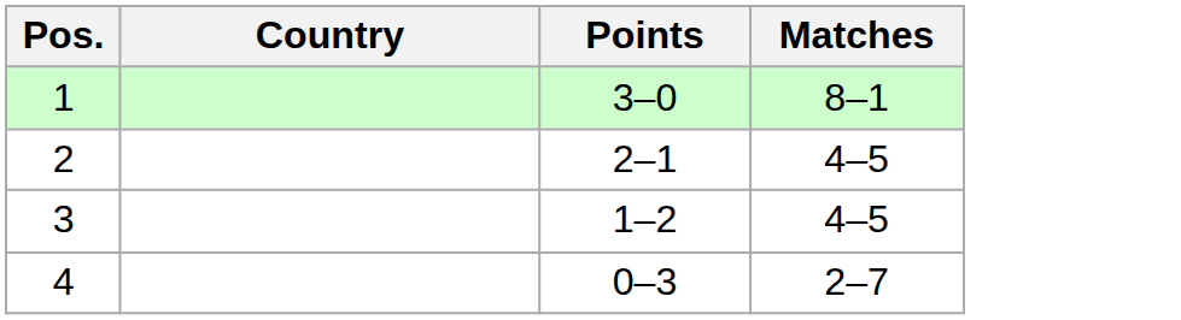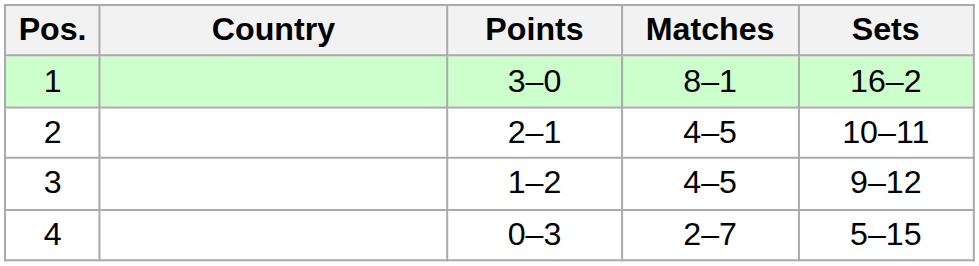+ column: Sets | 16–2 | 10–11 | 9–12 | 5–15
